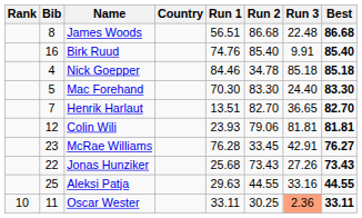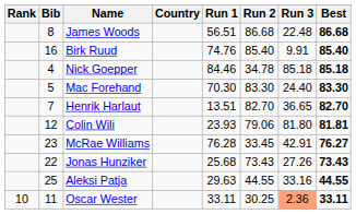Colin Wili | Run 3: 81.81 -> 81.80
